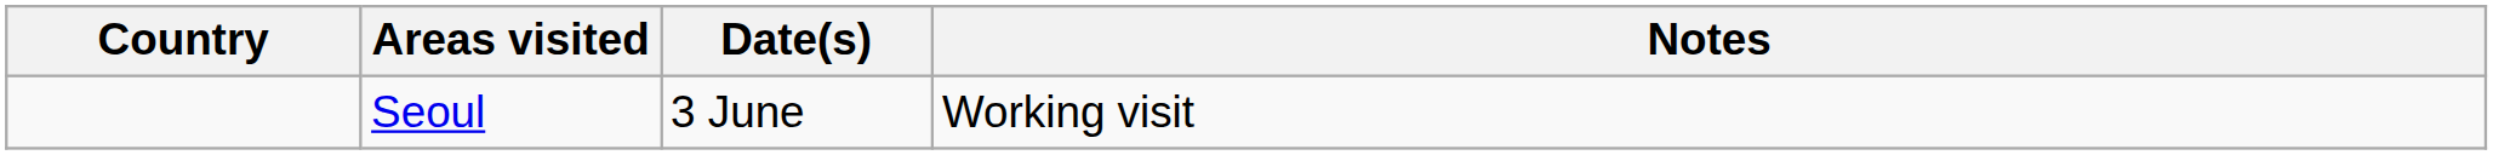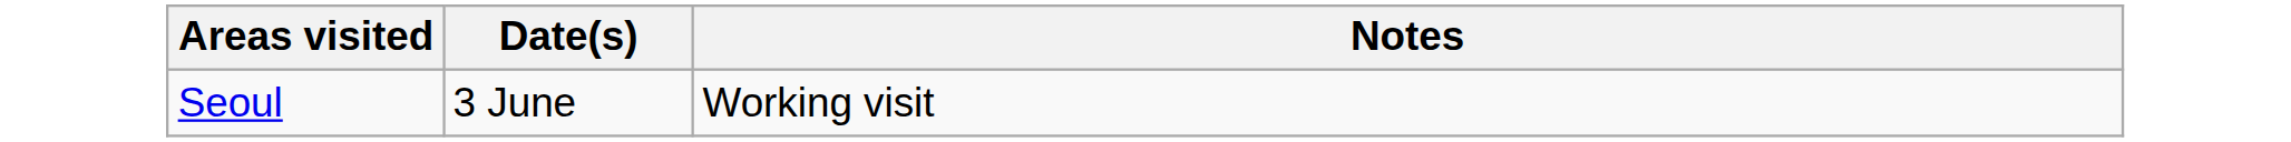- column: Country
